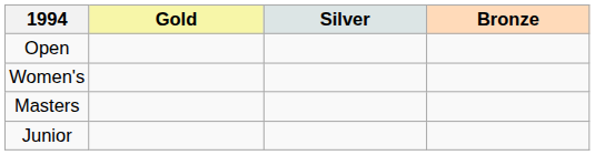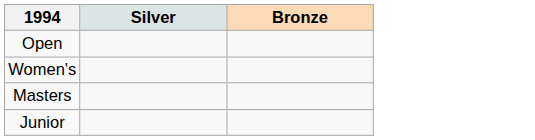- column: Gold
